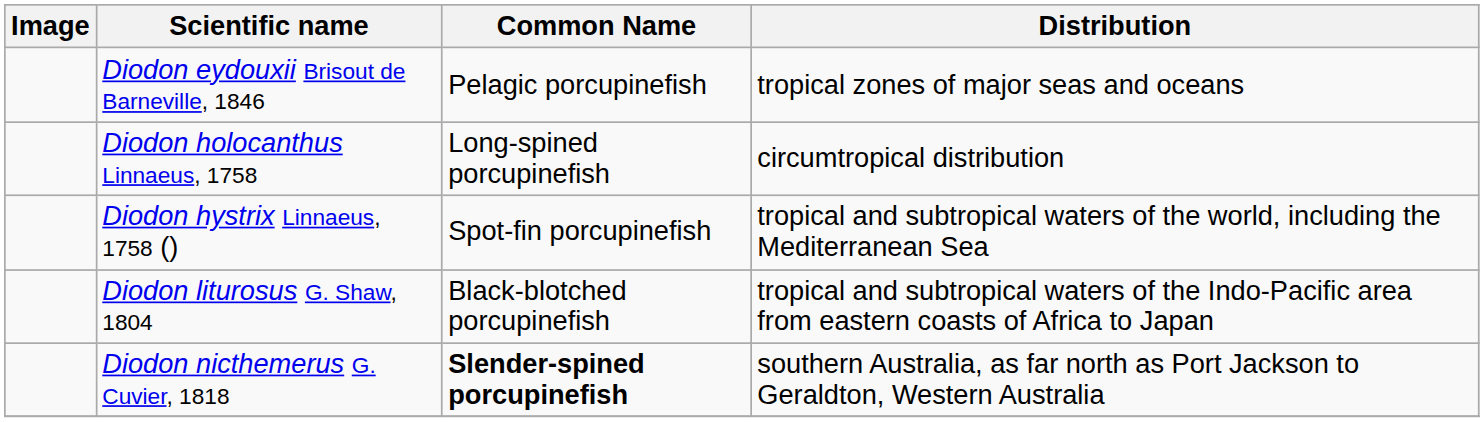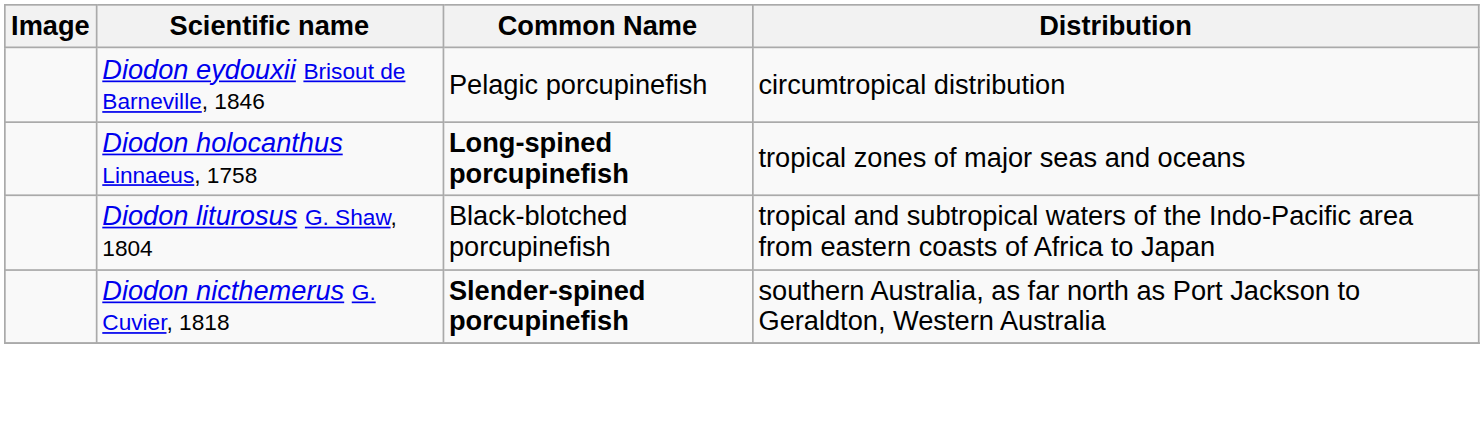Diodon eydouxii Brisout de Barneville, 1846 | Distribution: tropical zones of major seas and oceans -> circumtropical distribution
Diodon holocanthus Linnaeus, 1758 | Common Name: normal -> bold
Diodon holocanthus Linnaeus, 1758 | Distribution: circumtropical distribution -> tropical zones of major seas and oceans
- row: Diodon hystrix Linnaeus, 1758 () | Spot-fin porcupinefish | tropical and subtropical waters of the world, including the Mediterranean Sea
